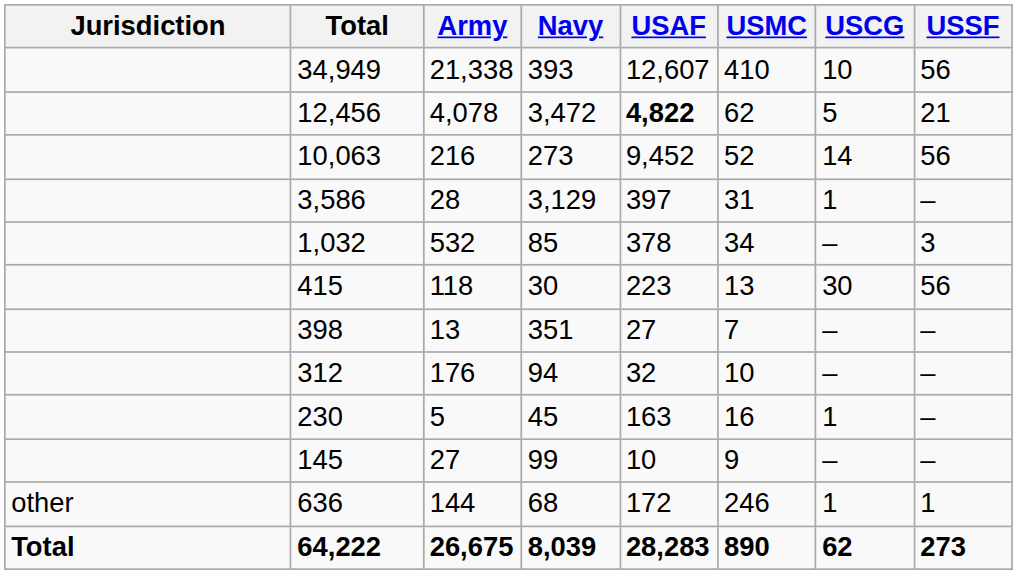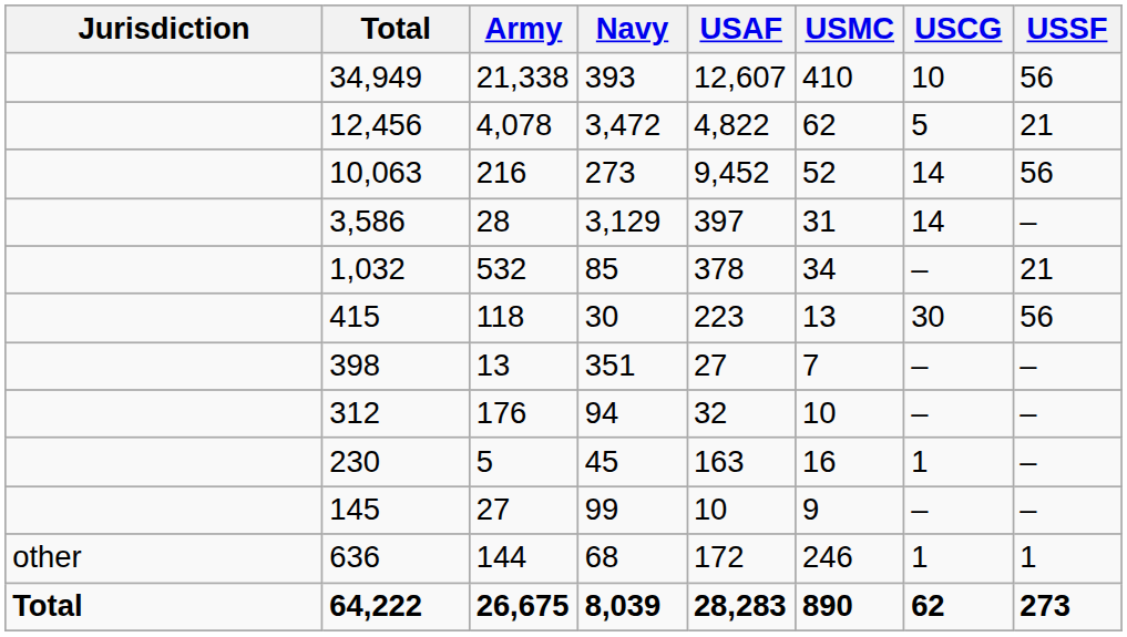12,456 | USAF: bold -> normal
3,586 | USCG: 1 -> 14
1,032 | USSF: 3 -> 21
